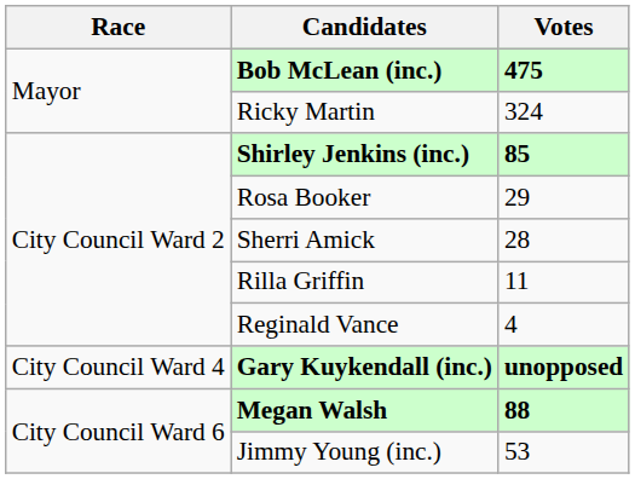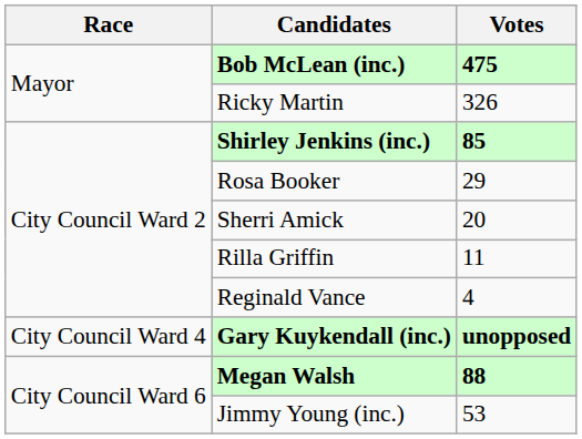Ricky Martin | Votes: 324 -> 326
Sherri Amick | Votes: 28 -> 20
